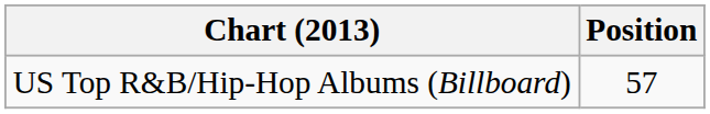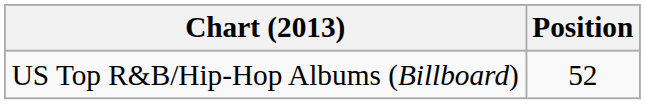US Top R&B/Hip-Hop Albums (Billboard) | Position: 57 -> 52
